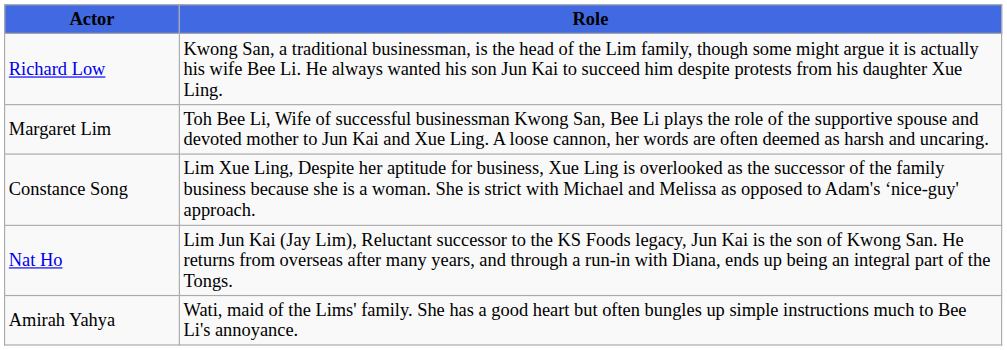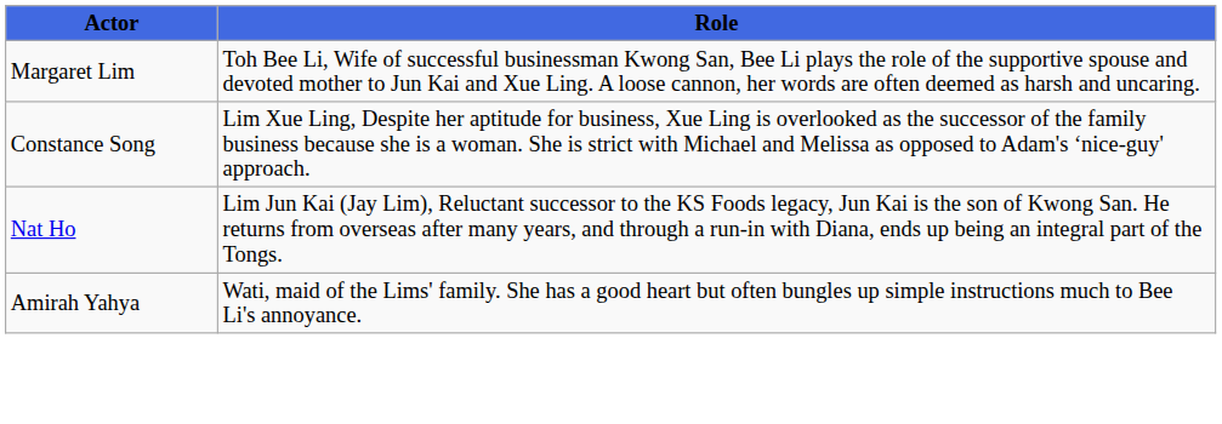- row: Richard Low | Kwong San, a traditional businessman, is the head of the Lim family, though some might argue it is actually his wife Bee Li. He always wanted his son Jun Kai to succeed him despite protests from his daughter Xue Ling.
